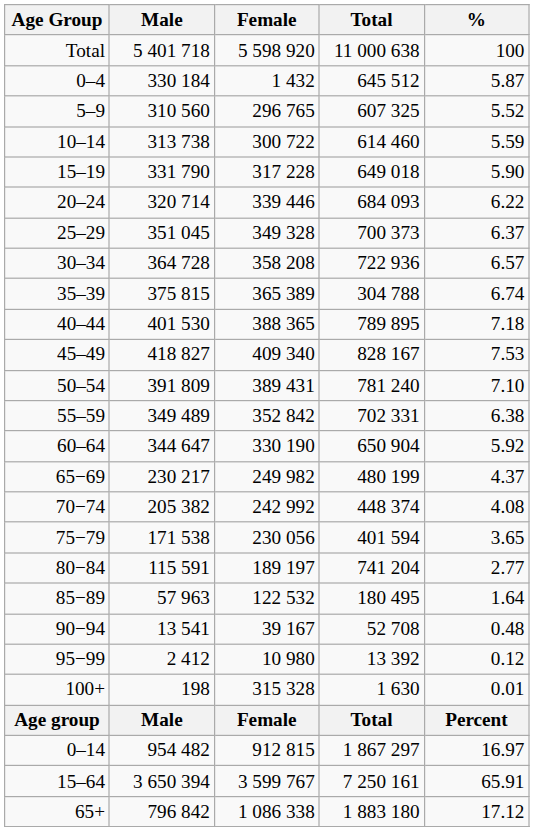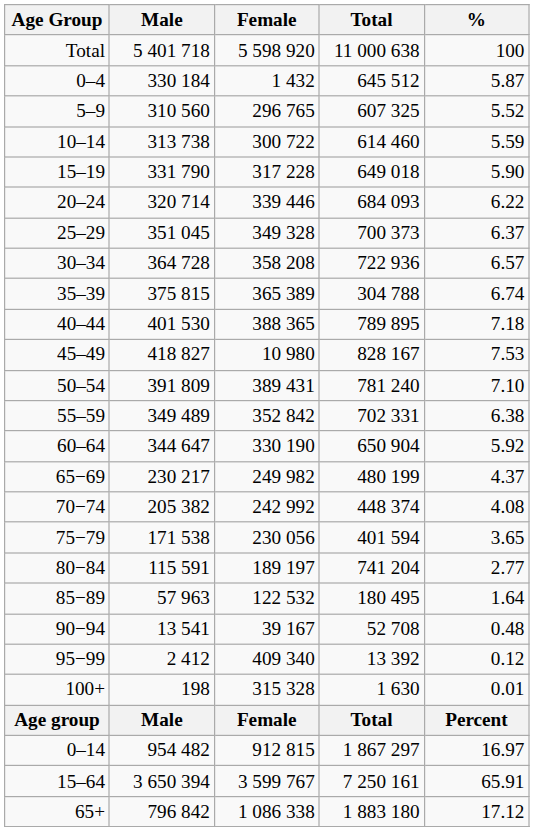45–49 | Female: 409 340 -> 10 980
95−99 | Female: 10 980 -> 409 340
